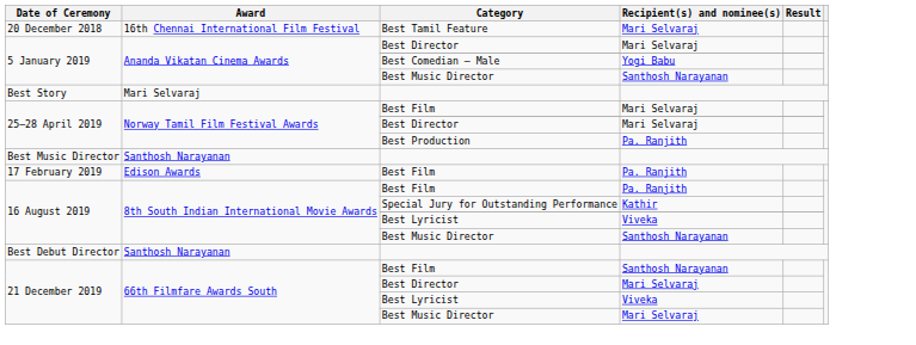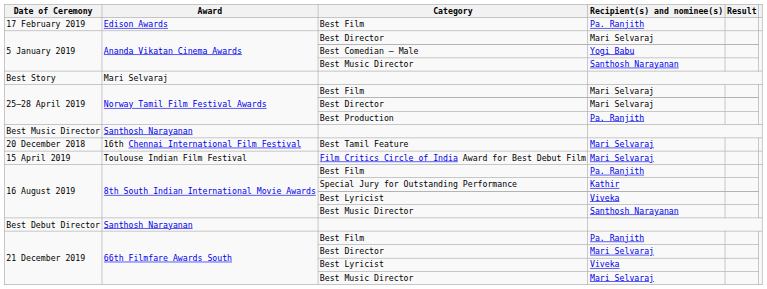rows swapped: 20 December 2018 <-> 17 February 2019
+ row: 15 April 2019 | Toulouse Indian Film Festival | Film Critics Circle of India Award for Best Debut Film | Mari Selvaraj
21 December 2019 / Best Film | Recipient(s) and nominee(s): Santhosh Narayanan -> Pa. Ranjith
